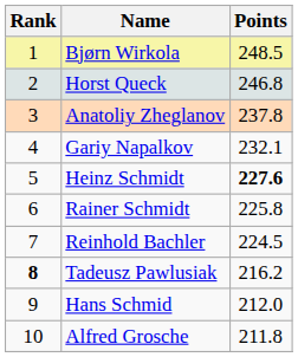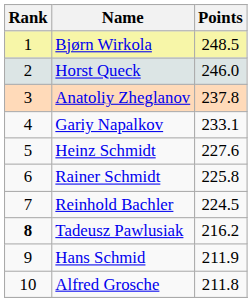Horst Queck | Points: 246.8 -> 246.0
Gariy Napalkov | Points: 232.1 -> 233.1
Heinz Schmidt | Points: bold -> normal
Hans Schmid | Points: 212.0 -> 211.9
